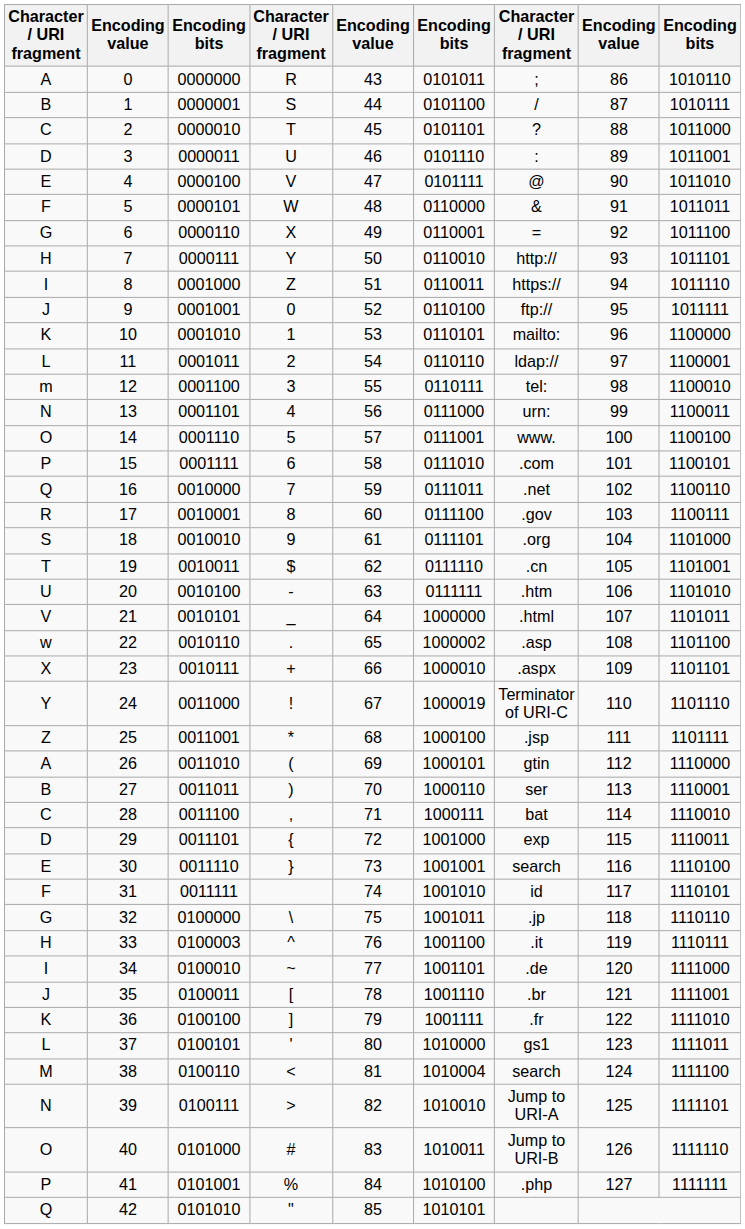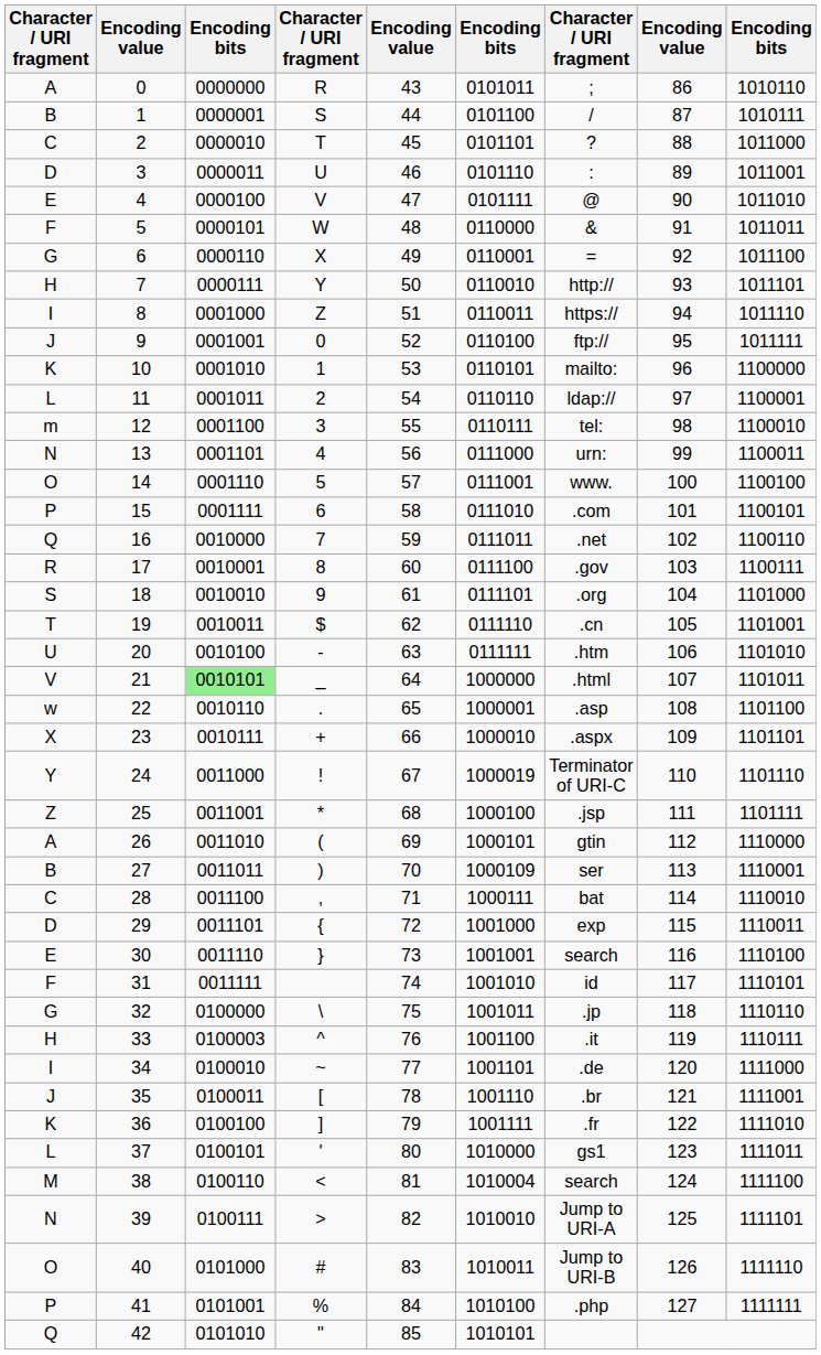21 | column 3: no background -> lightgreen background
22 | column 6: 1000002 -> 1000001
27 | column 6: 1000110 -> 1000109
